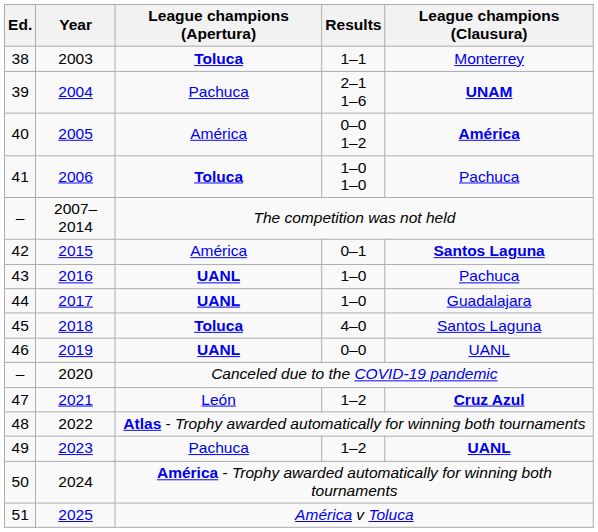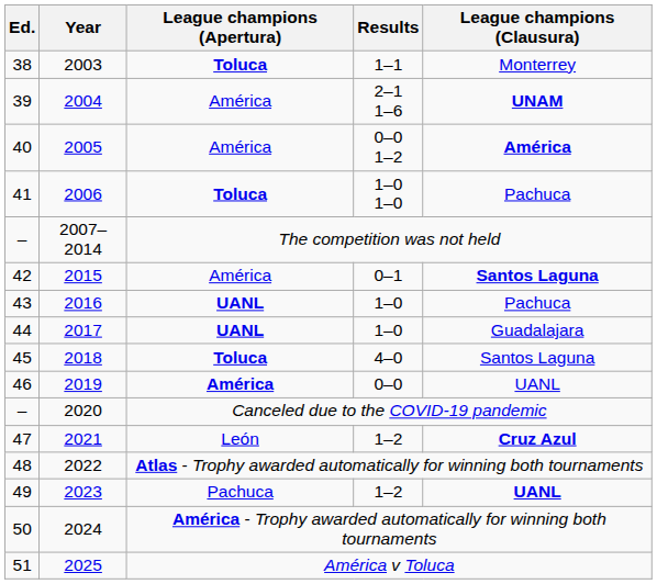2004 | League champions (Apertura): Pachuca -> América
2019 | League champions (Apertura): UANL -> América
